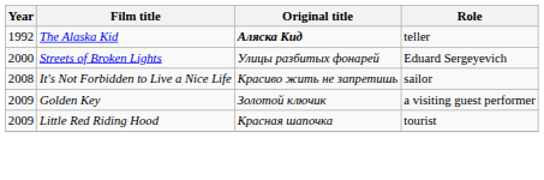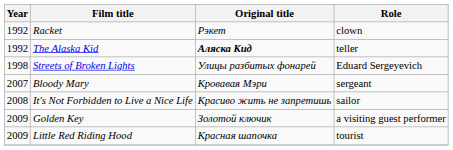+ row: 1992 | Racket | Рэкет | clown
Streets of Broken Lights | Year: 2000 -> 1998
+ row: 2007 | Bloody Mary | Кровавая Мэри | sergeant
